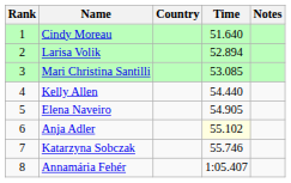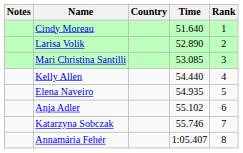columns swapped: Rank <-> Notes
Larisa Volik | Time: 52.894 -> 52.890
Elena Naveiro | Time: 54.905 -> 54.935
Anja Adler | Time: lightyellow background -> no background
